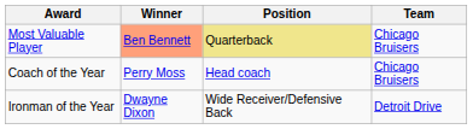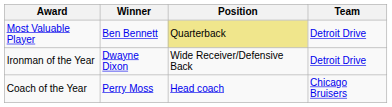Most Valuable Player | Winner: lightsalmon background -> no background
Most Valuable Player | Team: Chicago Bruisers -> Detroit Drive
rows swapped: Ironman of the Year <-> Coach of the Year
